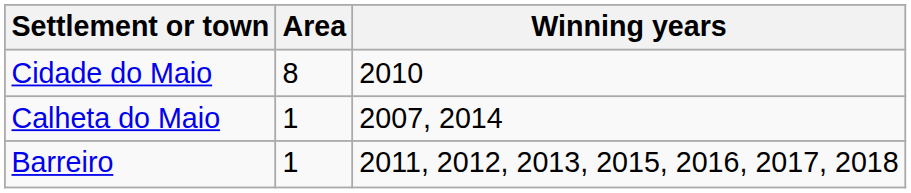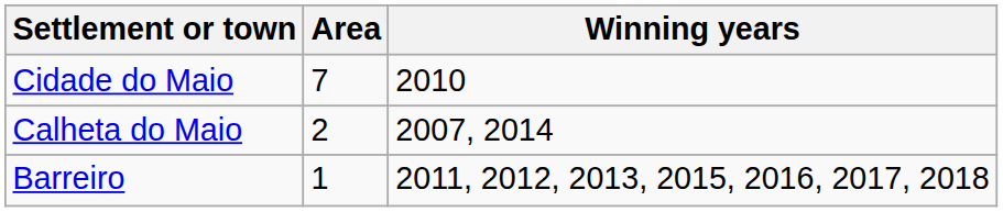Cidade do Maio | Area: 8 -> 7
Calheta do Maio | Area: 1 -> 2
